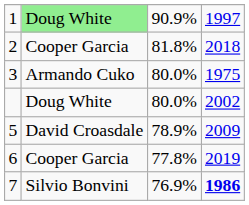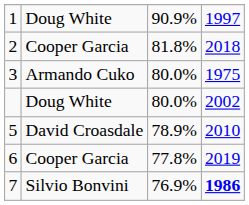1 | column 2: lightgreen background -> no background
5 | column 4: 2009 -> 2010
